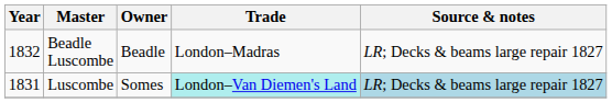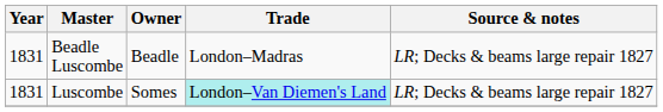Beadle Luscombe | Year: 1832 -> 1831
Luscombe | Source & notes: lightblue background -> no background
